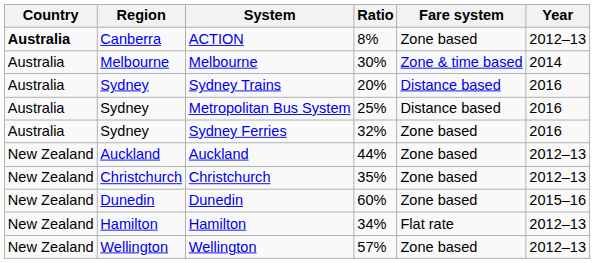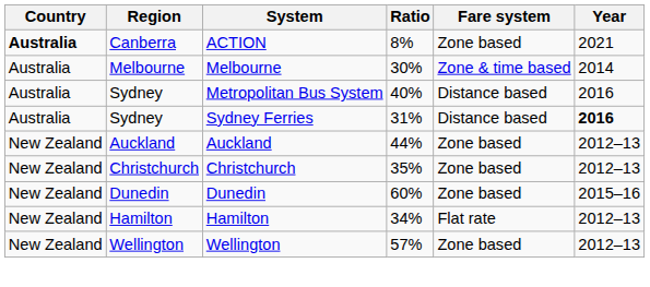ACTION | Year: 2012–13 -> 2021
- row: Australia | Sydney | Sydney Trains | 20% | Distance based | 2016
Metropolitan Bus System | Ratio: 25% -> 40%
Sydney Ferries | Ratio: 32% -> 31%
Sydney Ferries | Fare system: Zone based -> Distance based
Sydney Ferries | Year: normal -> bold
